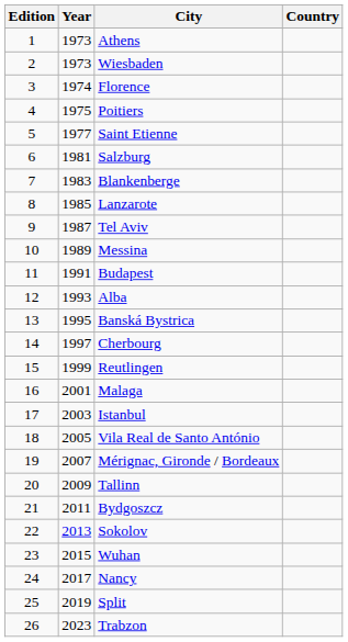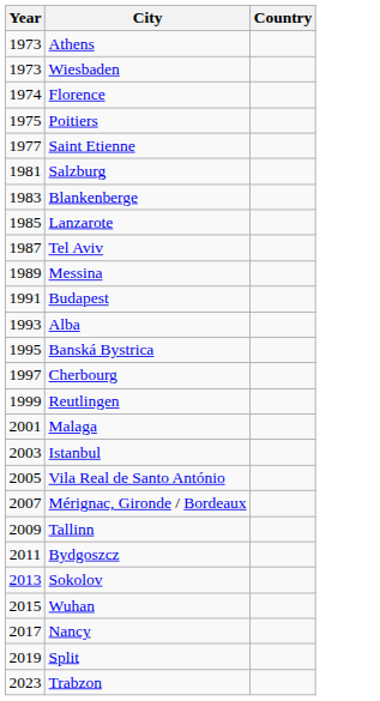- column: Edition | 1 | 2 | 3 | 4 | 5 | 6 | 7 | 8 | 9 | 10 | 11 | 12 | 13 | 14 | 15 | 16 | 17 | 18 | 19 | 20 | 21 | 22 | 23 | 24 | 25 | 26
